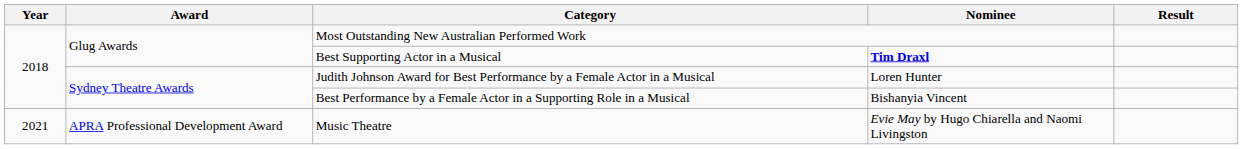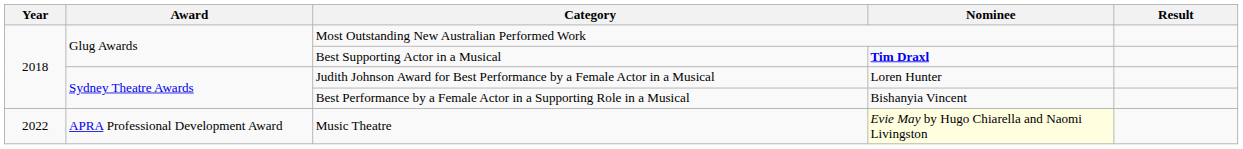Music Theatre | Year: 2021 -> 2022
Music Theatre | Nominee: no background -> lightyellow background
